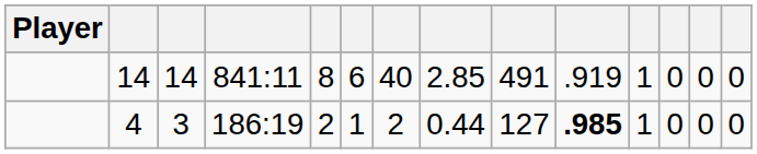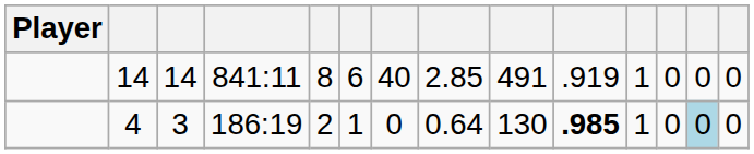4 | column 7: 2 -> 0
4 | column 8: 0.44 -> 0.64
4 | column 9: 127 -> 130
4 | column 13: no background -> lightblue background
